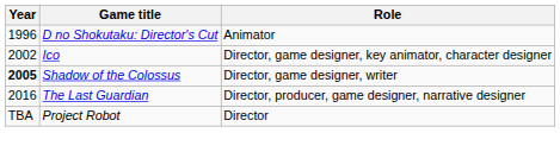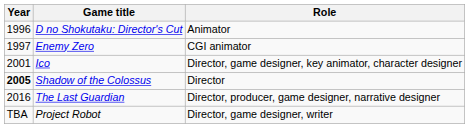+ row: 1997 | Enemy Zero | CGI animator
Ico | Year: 2002 -> 2001
Shadow of the Colossus | Role: Director, game designer, writer -> Director
Project Robot | Role: Director -> Director, game designer, writer
